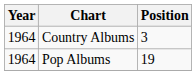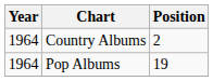Country Albums | Position: 3 -> 2
